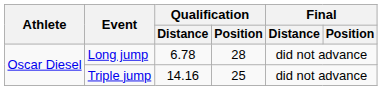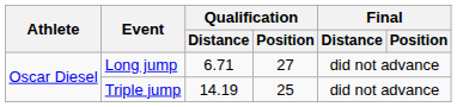Long jump | Qualification / Distance: 6.78 -> 6.71
Long jump | Qualification / Position: 28 -> 27
Triple jump | Qualification / Distance: 14.16 -> 14.19
